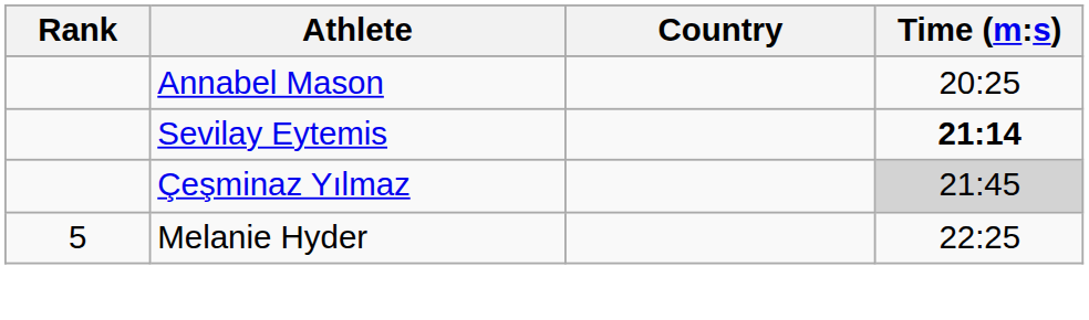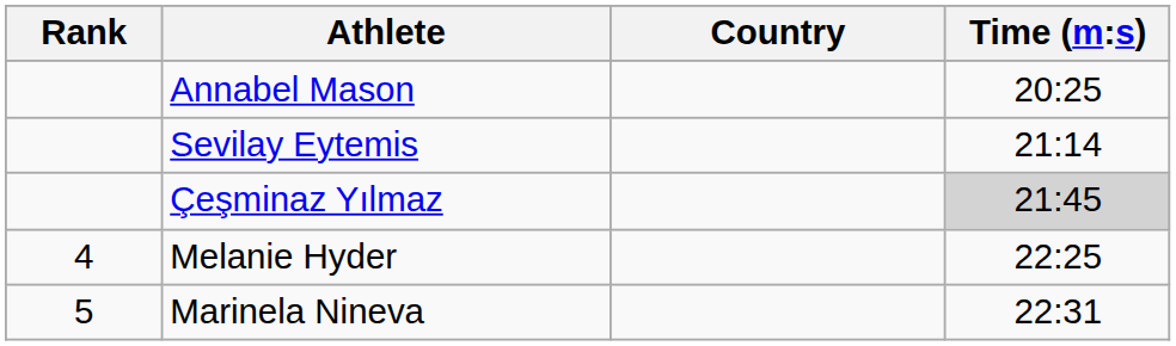Sevilay Eytemis | Time (m:s): bold -> normal
Melanie Hyder | Rank: 5 -> 4
+ row: 5 | Marinela Nineva | 22:31
